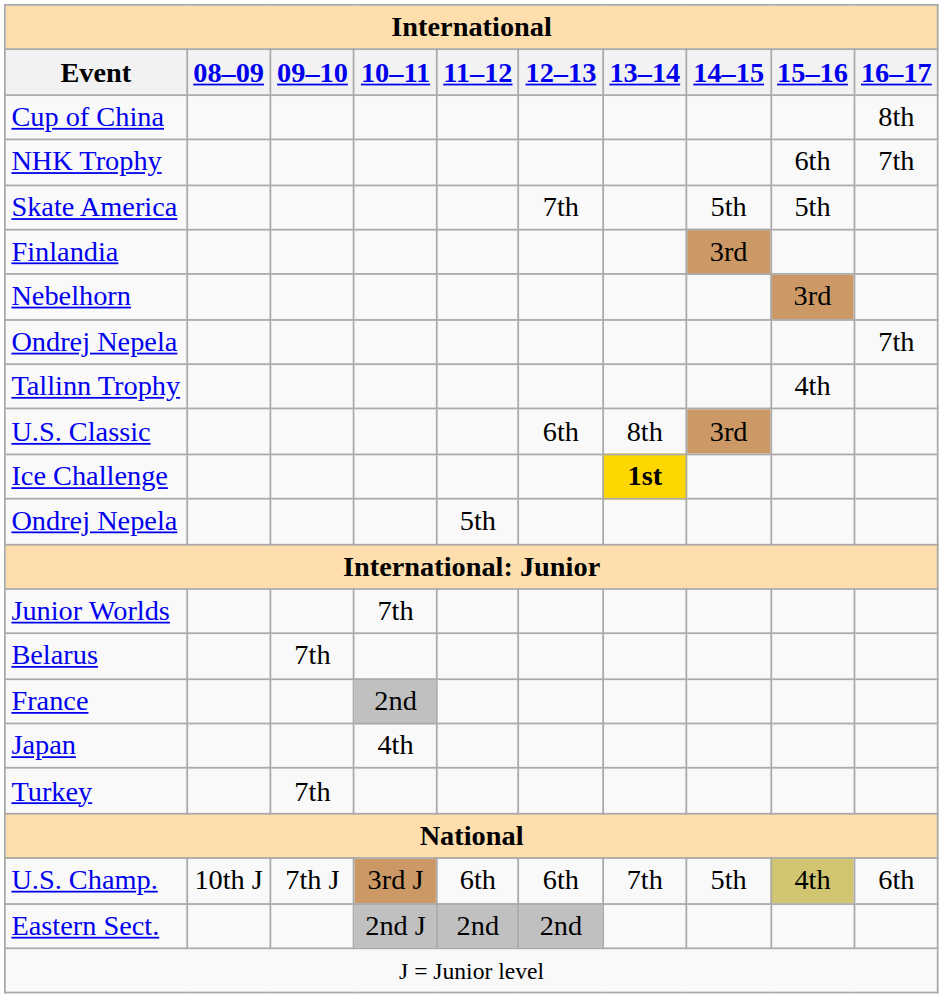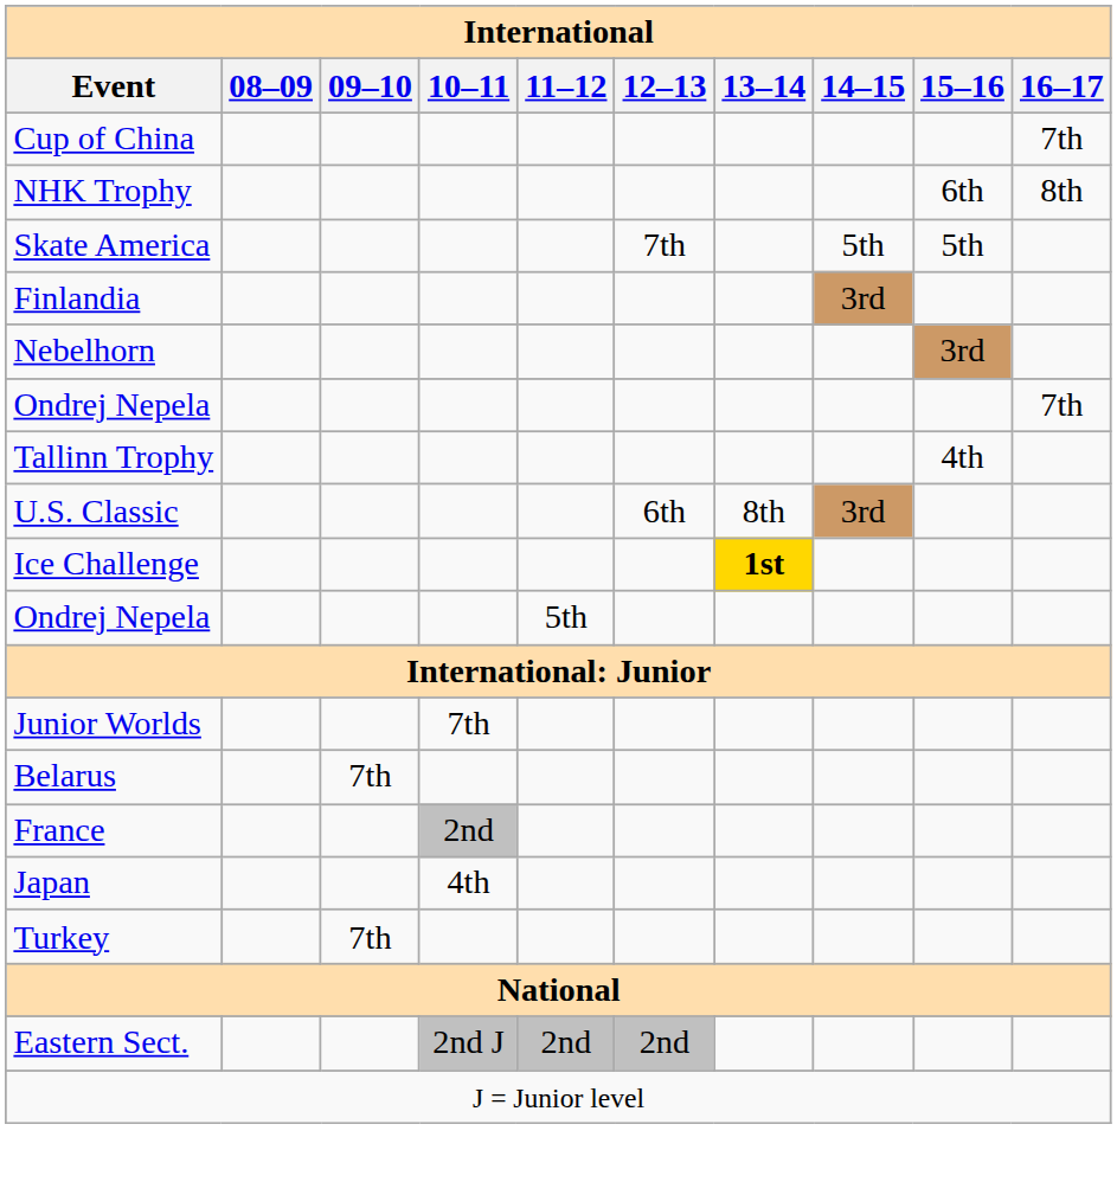Cup of China | 16–17: 8th -> 7th
NHK Trophy | 16–17: 7th -> 8th
- row: U.S. Champ. | 10th J | 7th J | 3rd J | 6th | 6th | 7th | 5th | 4th | 6th
